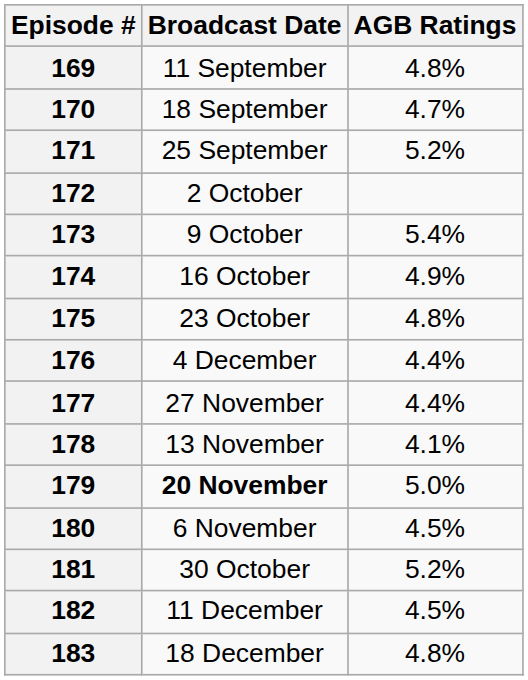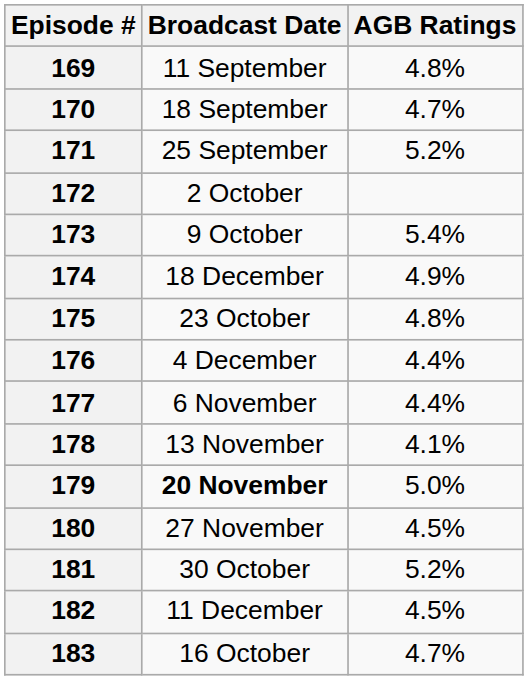174 | Broadcast Date: 16 October -> 18 December
177 | Broadcast Date: 27 November -> 6 November
180 | Broadcast Date: 6 November -> 27 November
183 | Broadcast Date: 18 December -> 16 October
183 | AGB Ratings: 4.8% -> 4.7%
